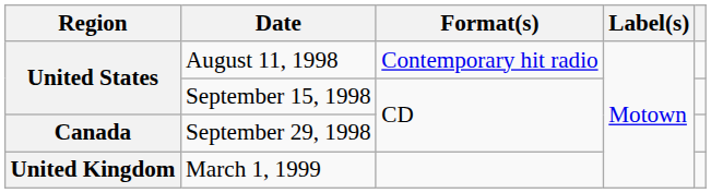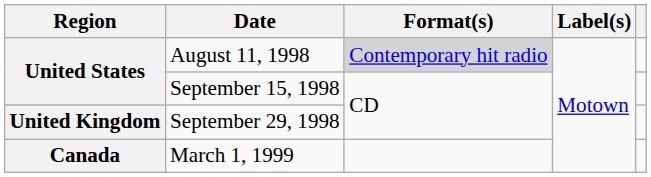August 11, 1998 | Format(s): no background -> lightgrey background
September 29, 1998 | Region: Canada -> United Kingdom
March 1, 1999 | Region: United Kingdom -> Canada
